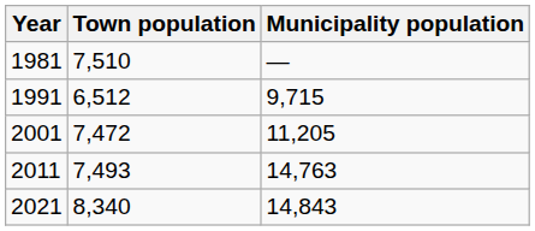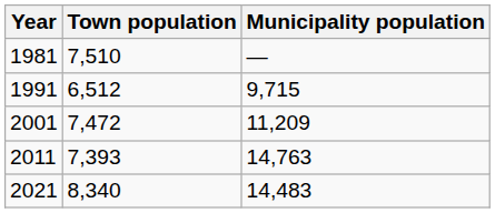2001 | Municipality population: 11,205 -> 11,209
2011 | Town population: 7,493 -> 7,393
2021 | Municipality population: 14,843 -> 14,483
